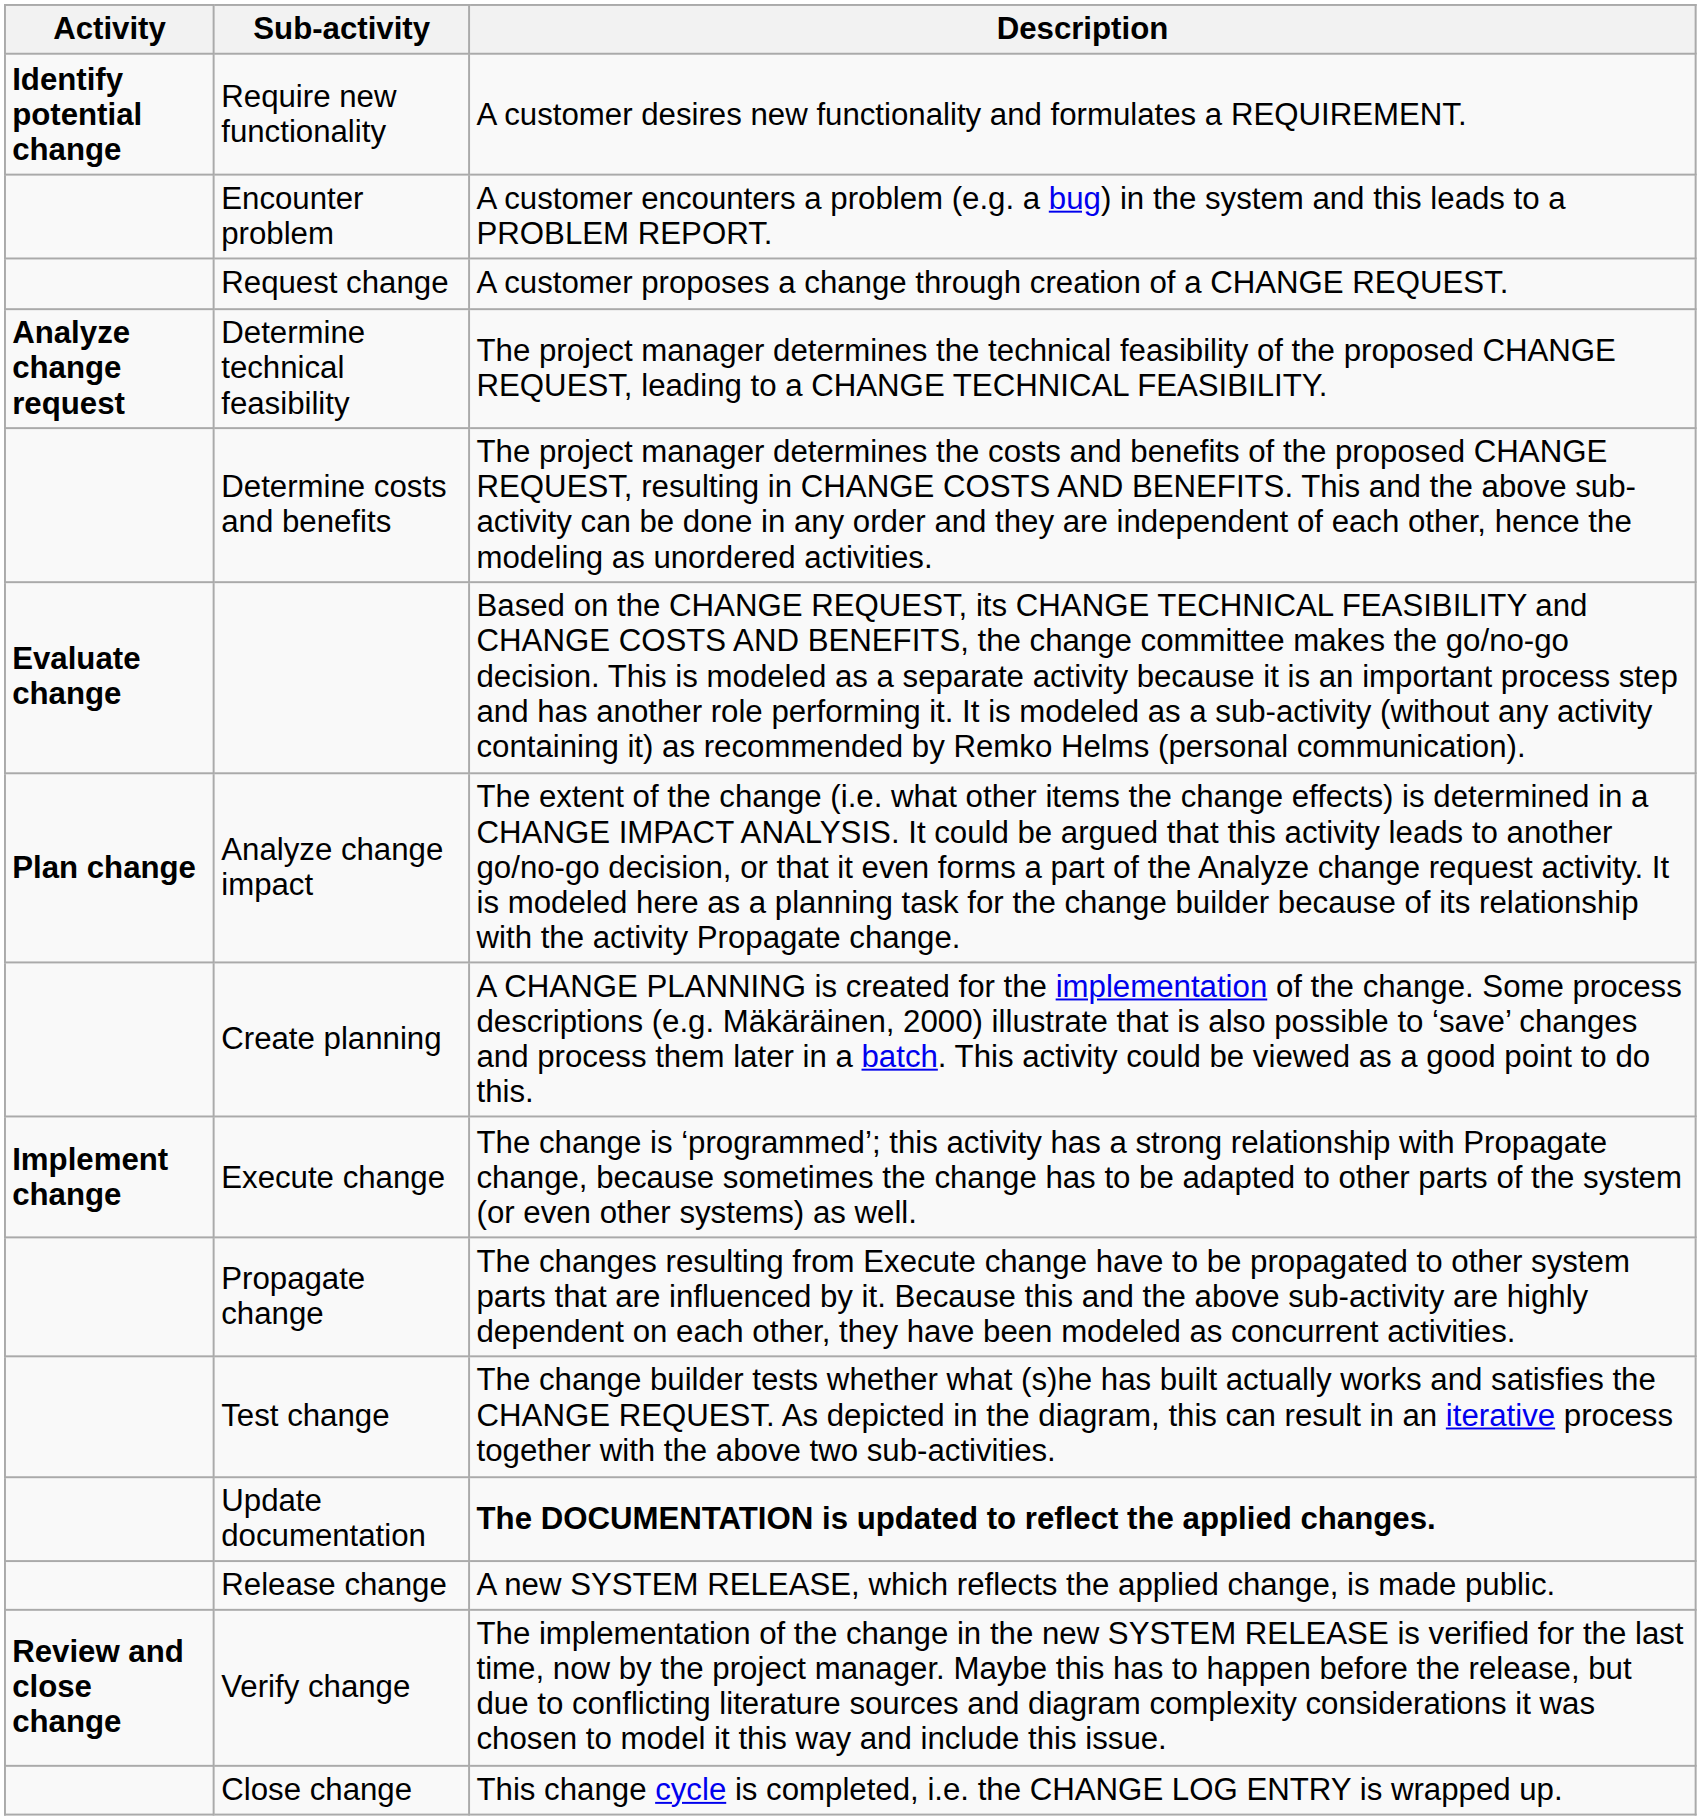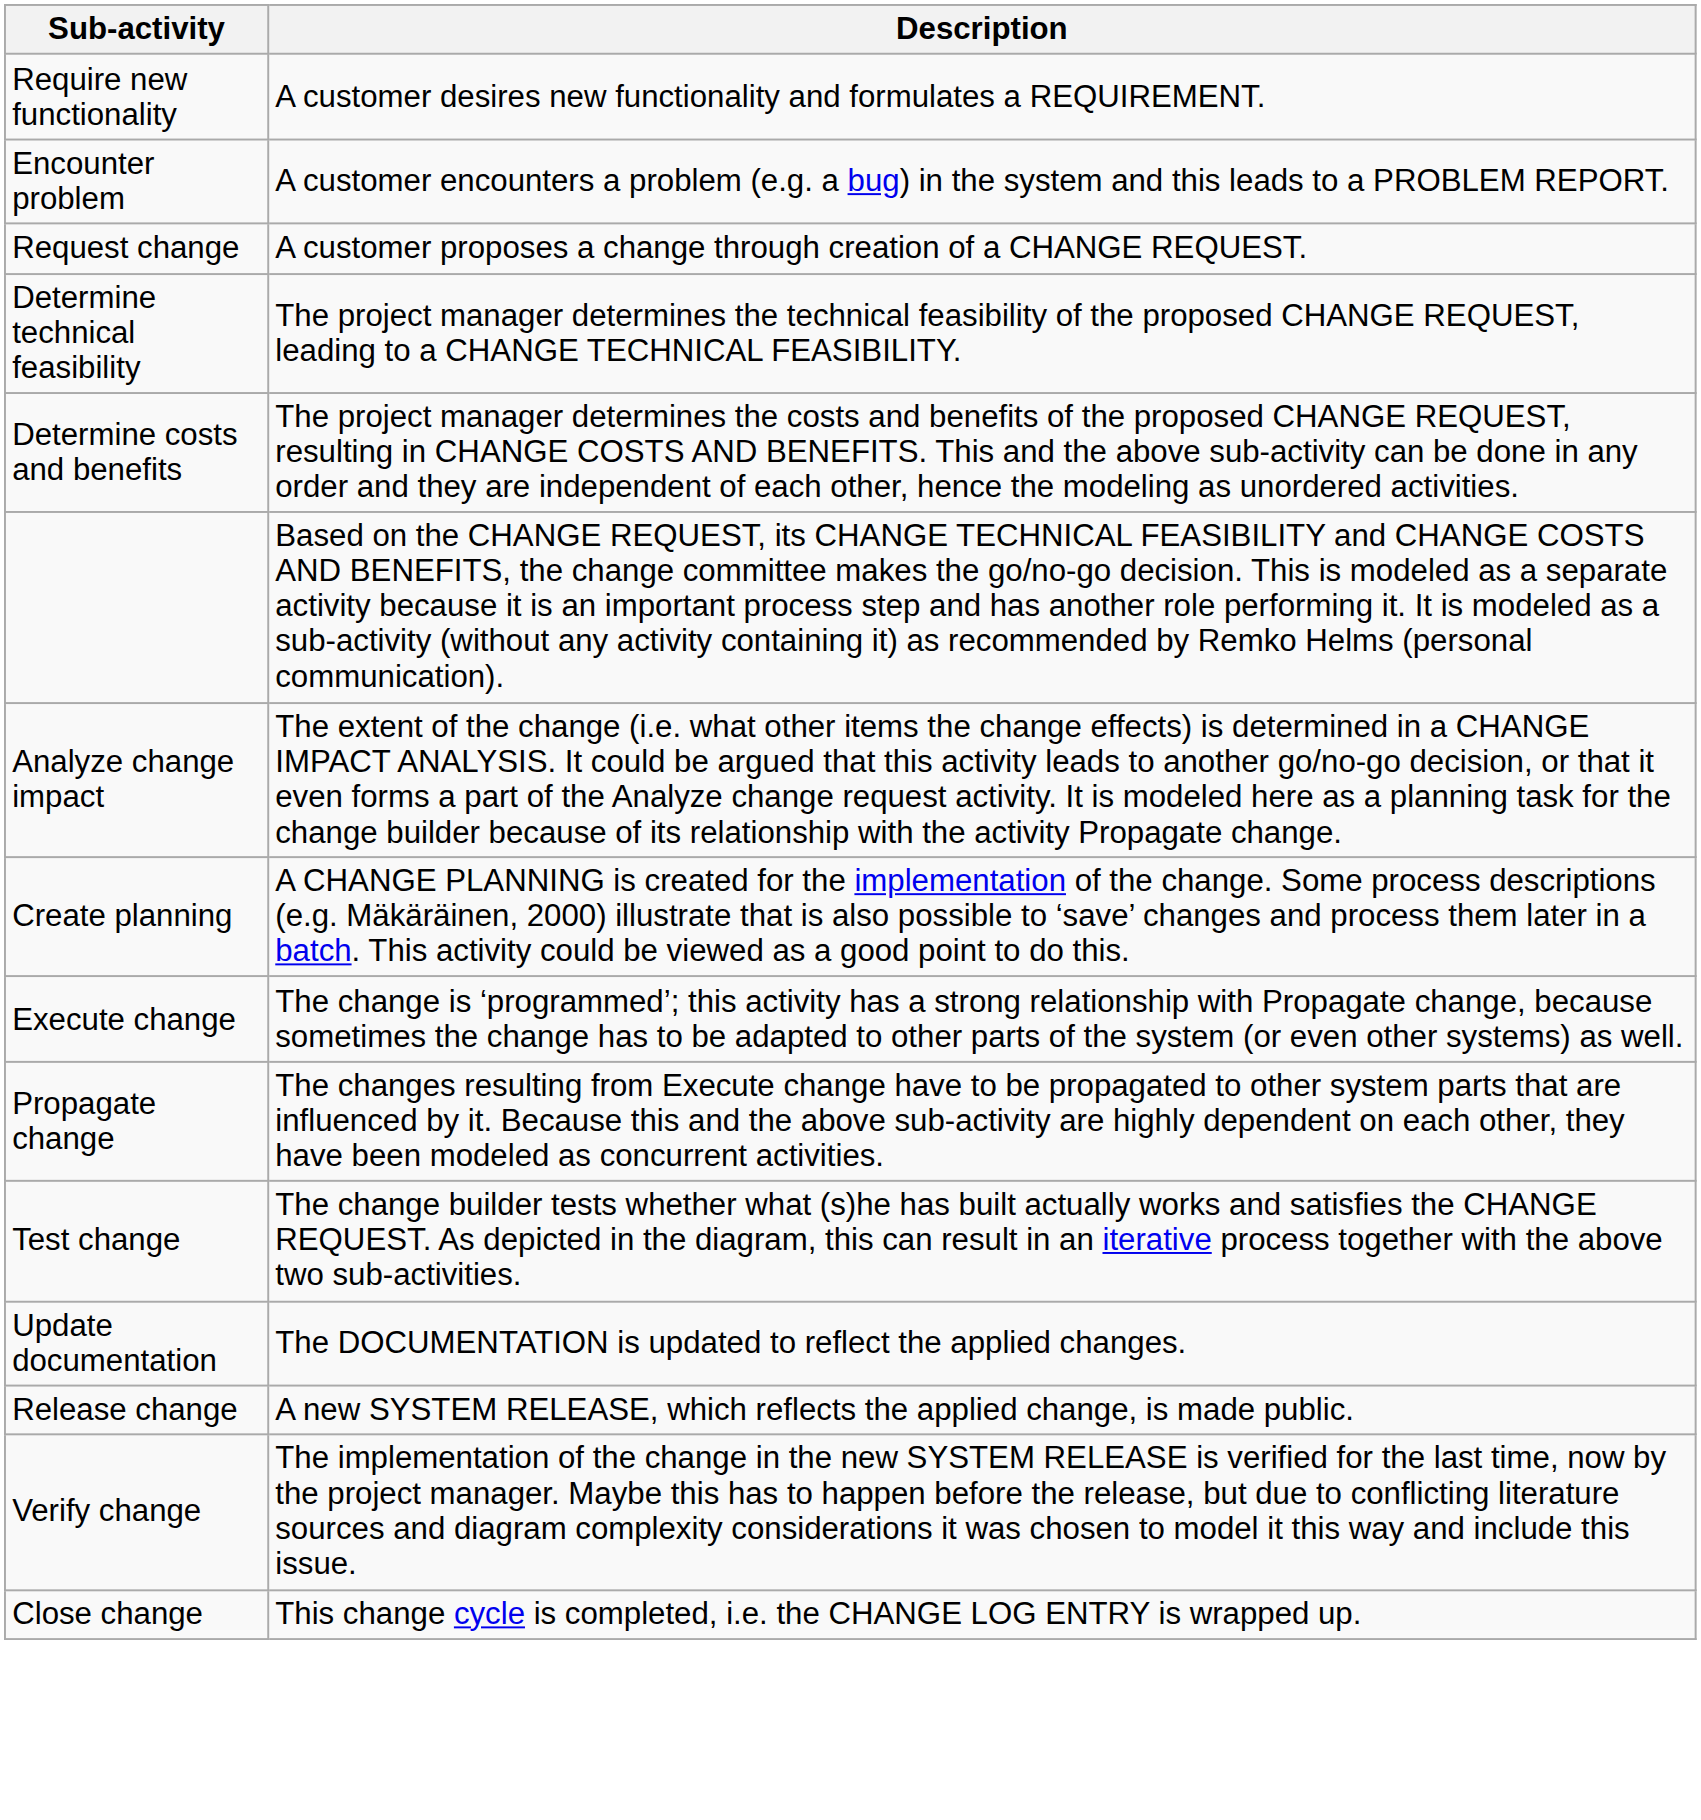- column: Activity | Identify potential change | Analyze change request | Evaluate change | Plan change | Implement change | Review and close change
Update documentation | Description: bold -> normal
